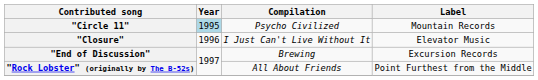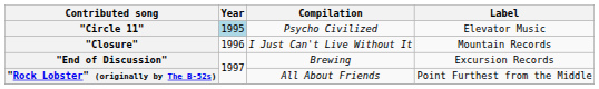"Circle 11" | Label: Mountain Records -> Elevator Music
"Closure" | Label: Elevator Music -> Mountain Records
